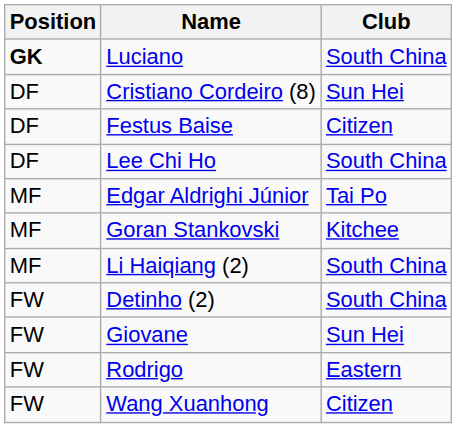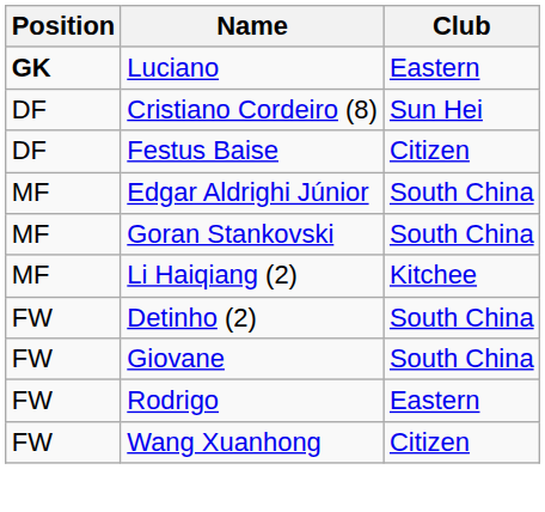Luciano | Club: South China -> Eastern
- row: DF | Lee Chi Ho | South China
Edgar Aldrighi Júnior | Club: Tai Po -> South China
Goran Stankovski | Club: Kitchee -> South China
Li Haiqiang (2) | Club: South China -> Kitchee
Giovane | Club: Sun Hei -> South China
